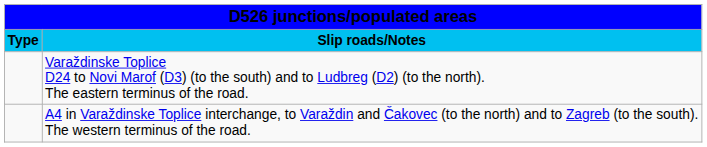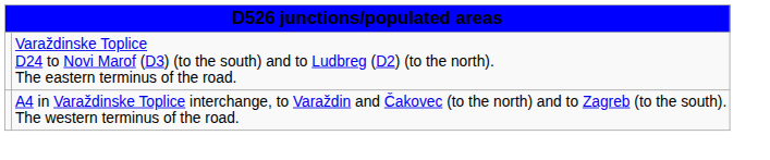- row: Type | Slip roads/Notes
